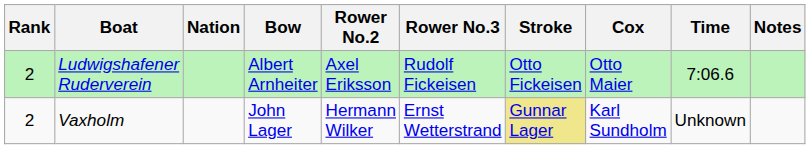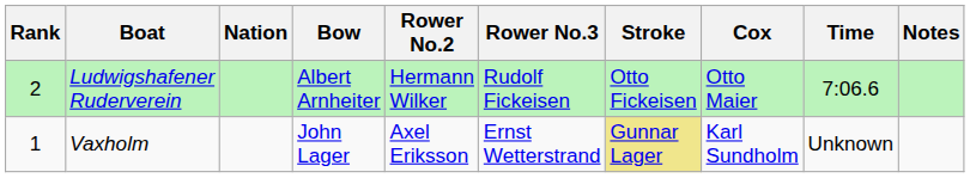Ludwigshafener Ruderverein | Rower No.2: Axel Eriksson -> Hermann Wilker
Vaxholm | Rank: 2 -> 1
Vaxholm | Rower No.2: Hermann Wilker -> Axel Eriksson
